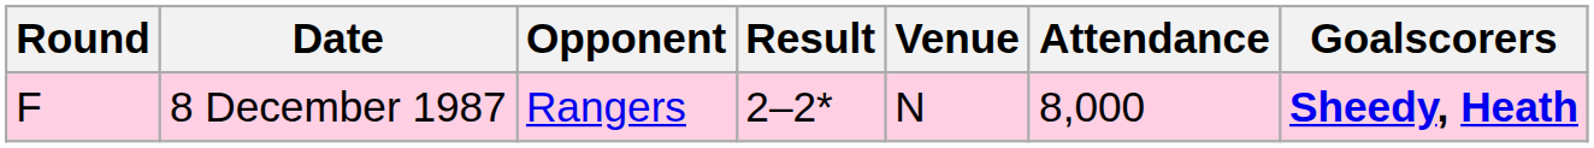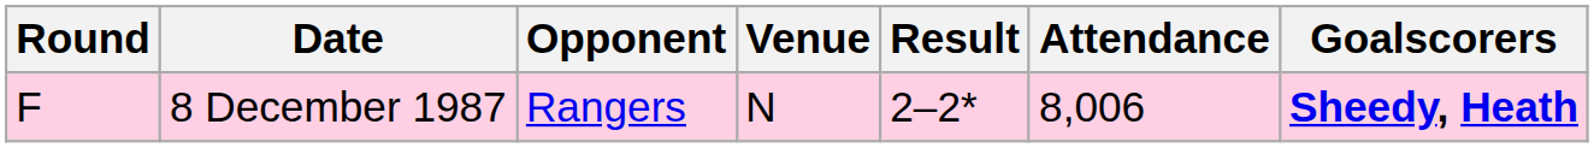columns swapped: Venue <-> Result
8 December 1987 | Attendance: 8,000 -> 8,006
